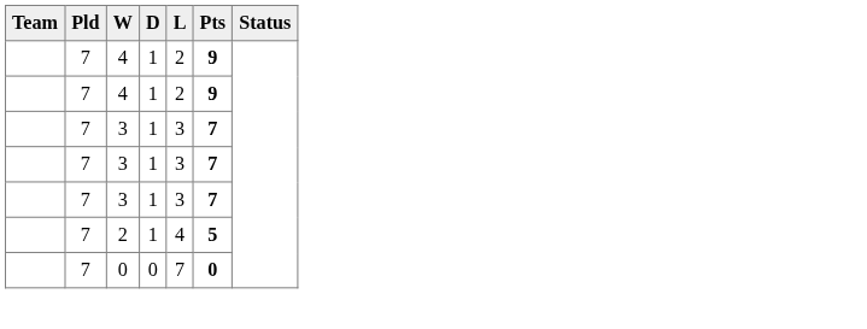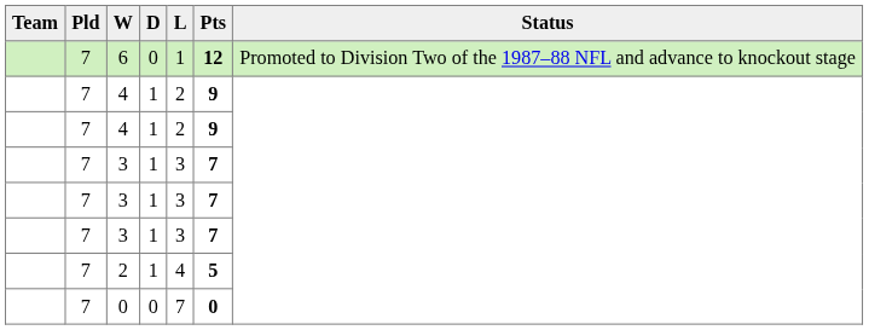+ row: 7 | 6 | 0 | 1 | 12 | Promoted to Division Two of the 1987–88 NFL and advance to knockout stage
